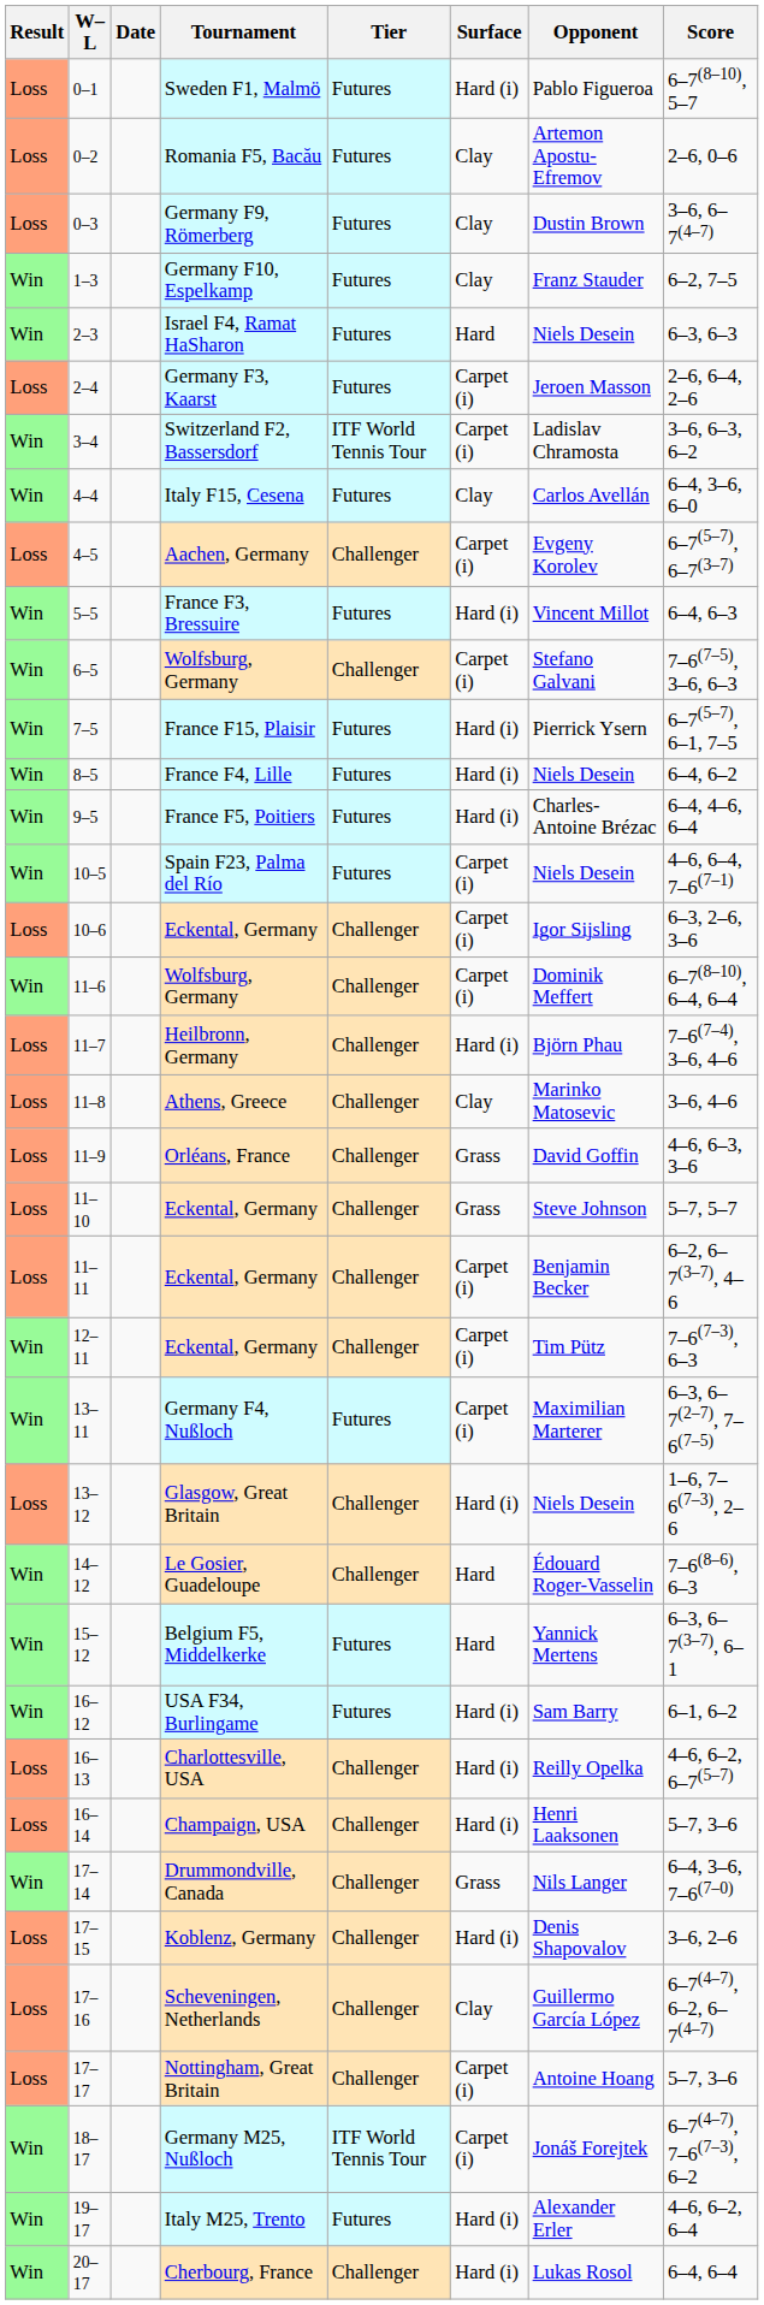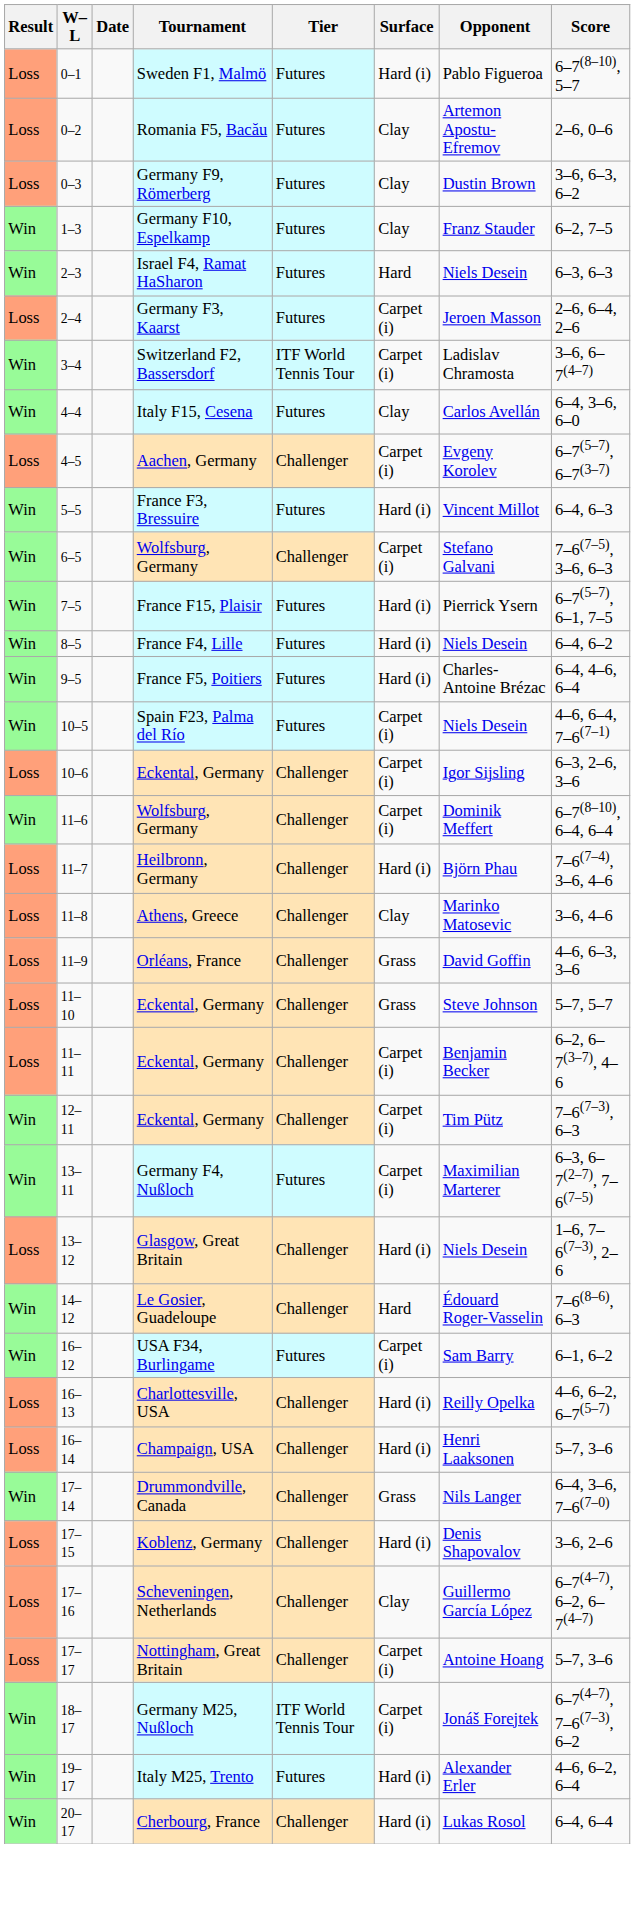0–3 | Score: 3–6, 6–7(4–7) -> 3–6, 6–3, 6–2
3–4 | Score: 3–6, 6–3, 6–2 -> 3–6, 6–7(4–7)
- row: Win | 15–12 | Belgium F5, Middelkerke | Futures | Hard | Yannick Mertens | 6–3, 6–7(3–7), 6–1
16–12 | Surface: Hard (i) -> Carpet (i)
